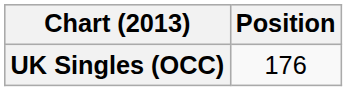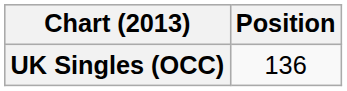UK Singles (OCC) | Position: 176 -> 136
